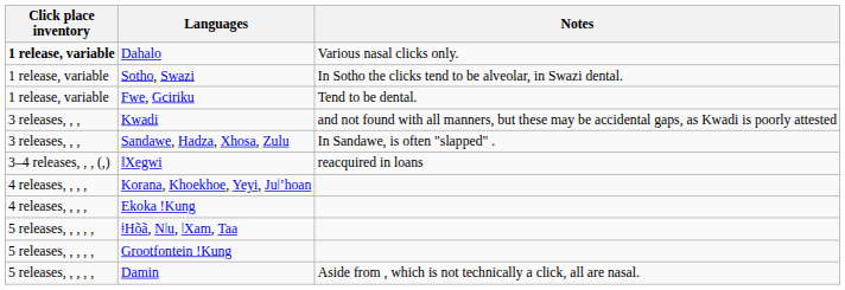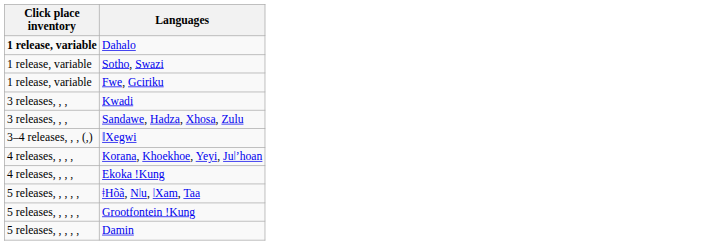- column: Notes | Various nasal clicks only. | In Sotho the clicks tend to be alveolar, in Swazi dental. | Tend to be dental. | and not found with all manners, but these may be accidental gaps, as Kwadi is poorly attested | In Sandawe, is often "slapped" . | reacquired in loans | Aside from , which is not technically a click, all are nasal.
